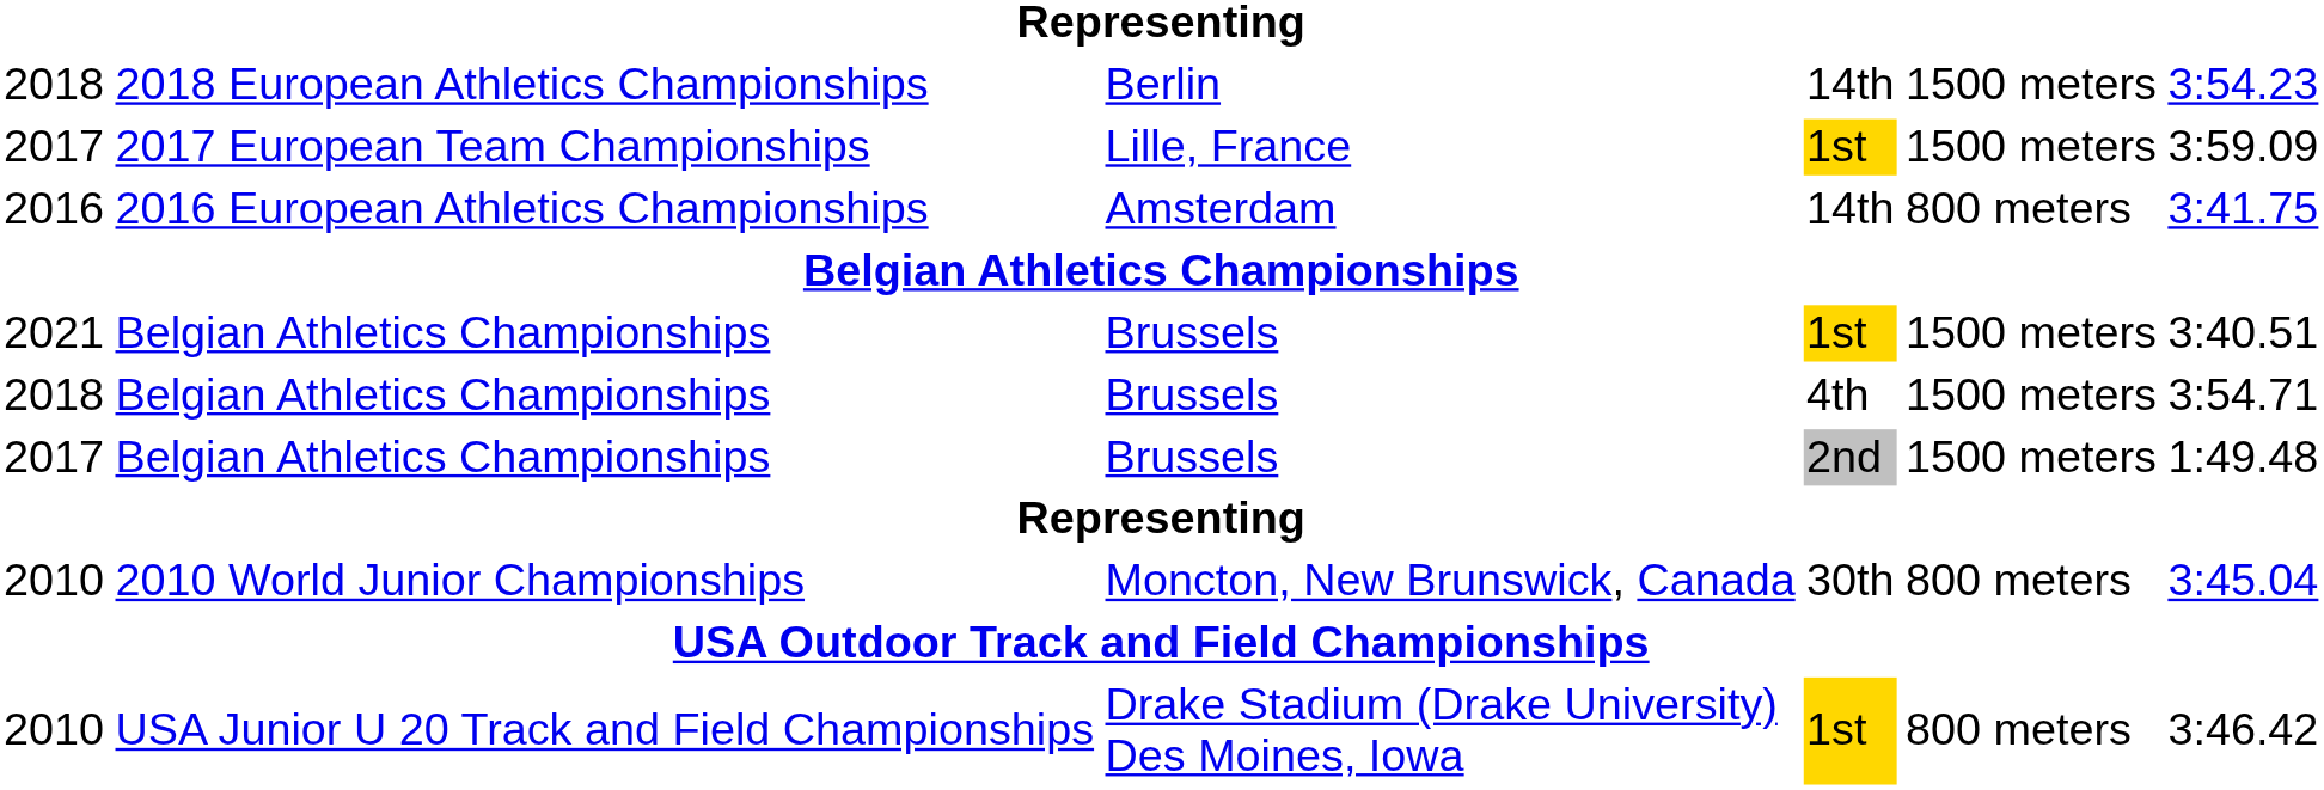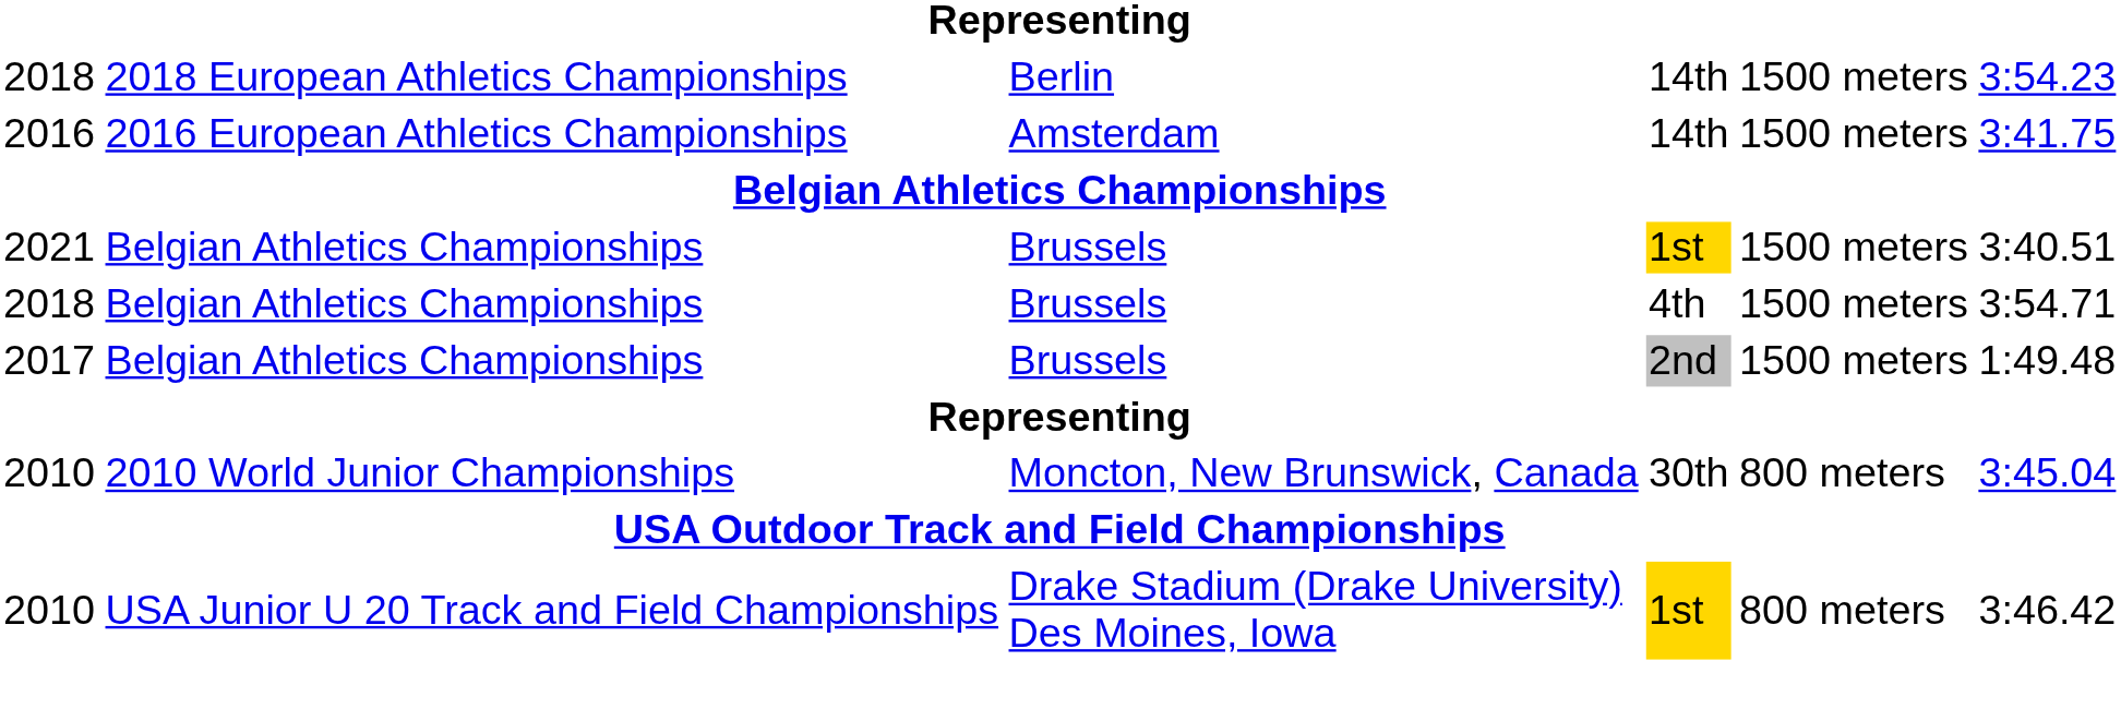- row: 2017 | 2017 European Team Championships | Lille, France | 1st | 1500 meters | 3:59.09
2016 European Athletics Championships | column 5: 800 meters -> 1500 meters
